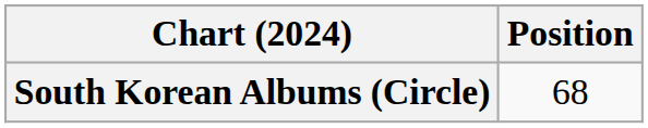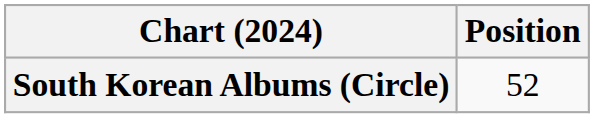South Korean Albums (Circle) | Position: 68 -> 52
